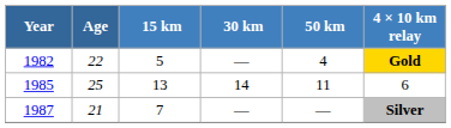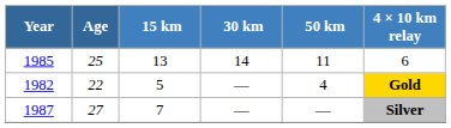rows swapped: 1982 <-> 1985
1987 | Age: 21 -> 27
